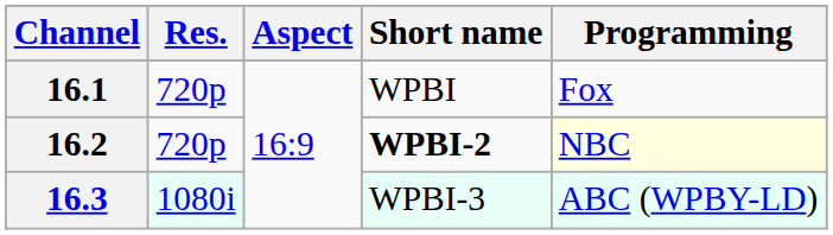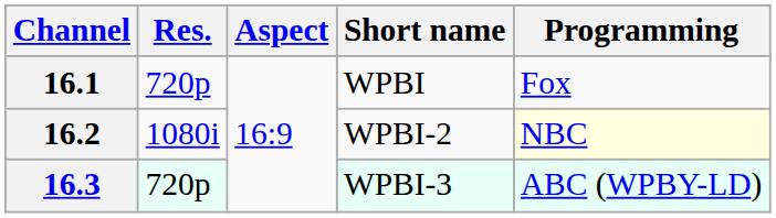16.2 | Res.: 720p -> 1080i
16.2 | Short name: bold -> normal
16.3 | Res.: 1080i -> 720p
